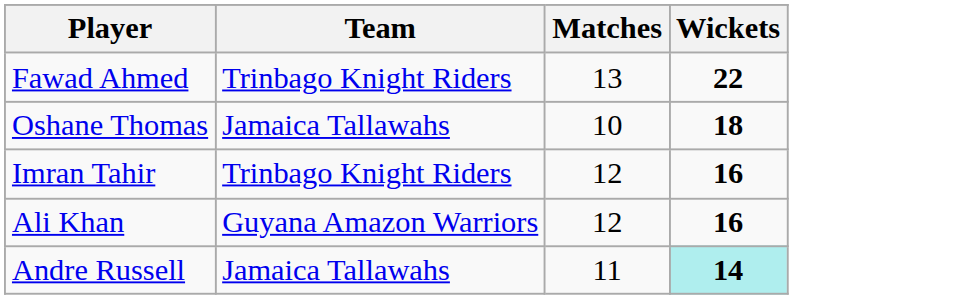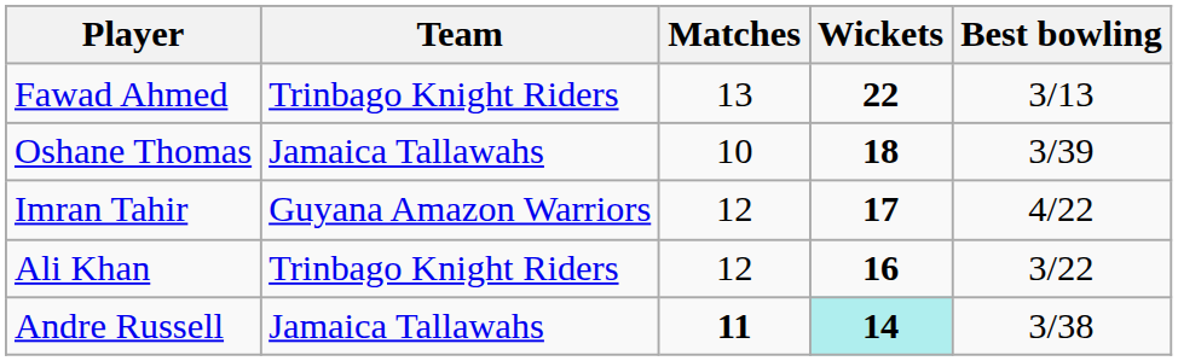+ column: Best bowling | 3/13 | 3/39 | 4/22 | 3/22 | 3/38
Imran Tahir | Team: Trinbago Knight Riders -> Guyana Amazon Warriors
Imran Tahir | Wickets: 16 -> 17
Ali Khan | Team: Guyana Amazon Warriors -> Trinbago Knight Riders
Andre Russell | Matches: normal -> bold
